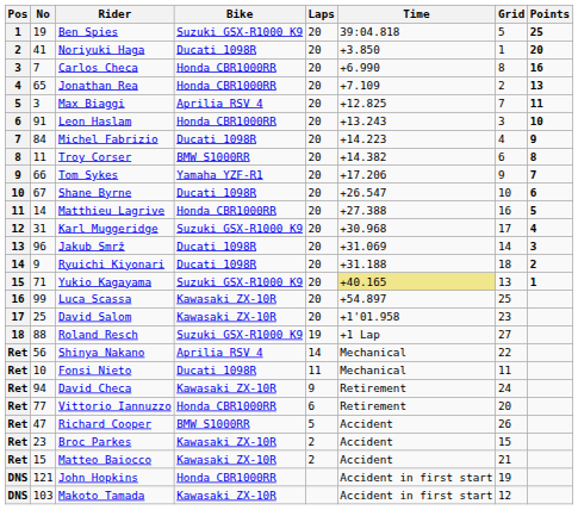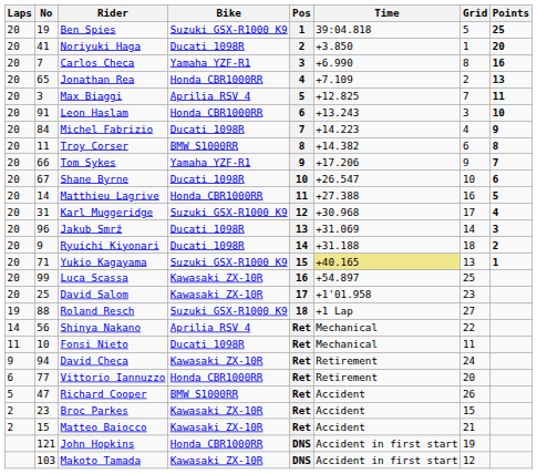columns swapped: Pos <-> Laps
Carlos Checa | Bike: Honda CBR1000RR -> Yamaha YZF-R1
